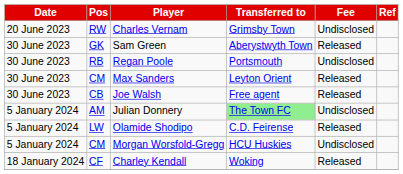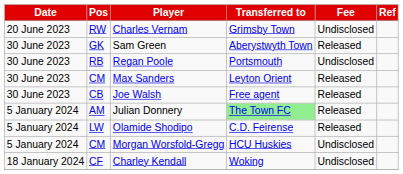Julian Donnery | Fee: Undisclosed -> Released
Charley Kendall | Fee: Released -> Undisclosed
